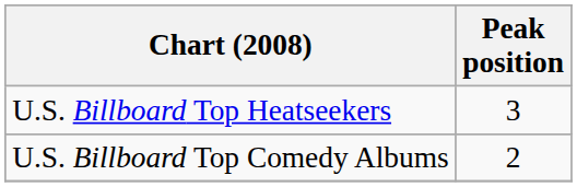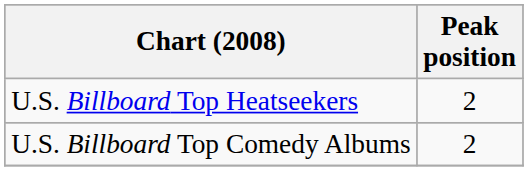U.S. Billboard Top Heatseekers | Peak position: 3 -> 2
